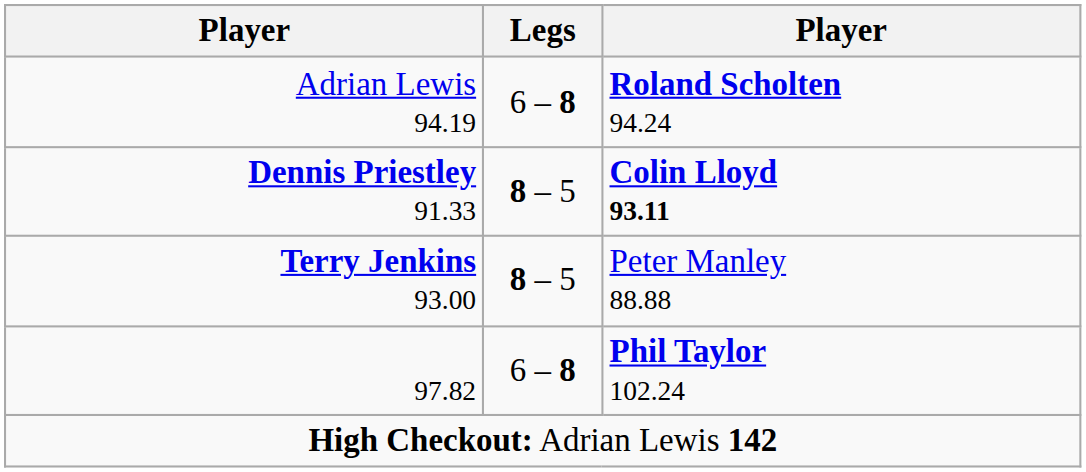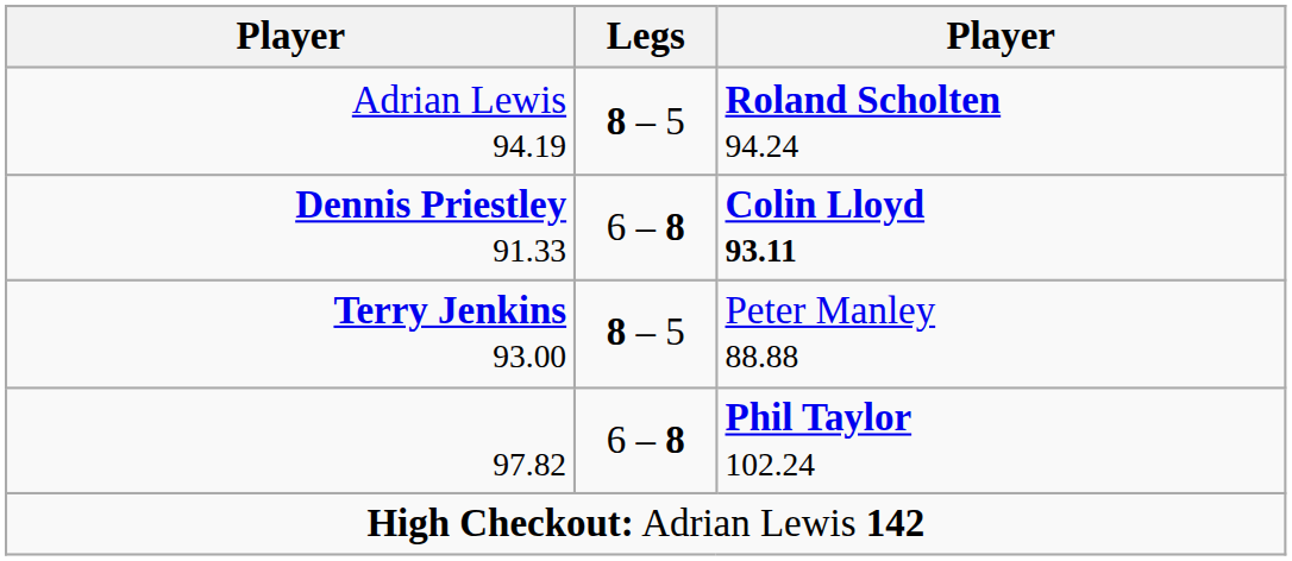Adrian Lewis 94.19 | Legs: 6 – 8 -> 8 – 5
Dennis Priestley 91.33 | Legs: 8 – 5 -> 6 – 8
